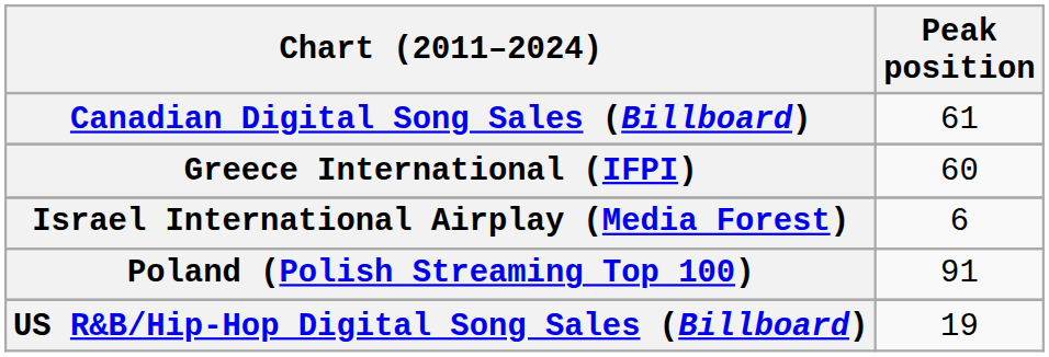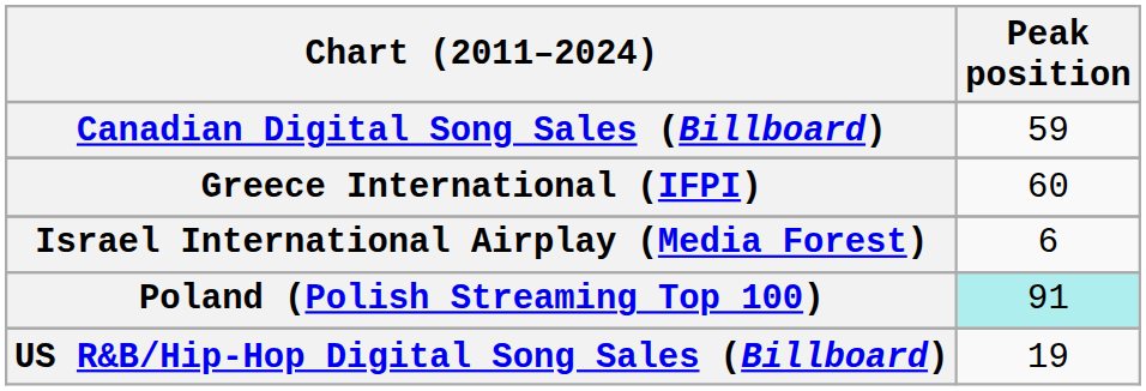Canadian Digital Song Sales (Billboard) | Peak position: 61 -> 59
Poland (Polish Streaming Top 100) | Peak position: no background -> paleturquoise background
